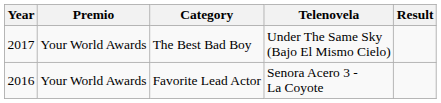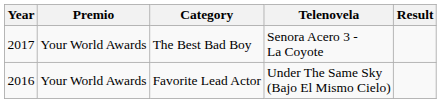The Best Bad Boy | Telenovela: Under The Same Sky (Bajo El Mismo Cielo) -> Senora Acero 3 - La Coyote
Favorite Lead Actor | Telenovela: Senora Acero 3 - La Coyote -> Under The Same Sky (Bajo El Mismo Cielo)
